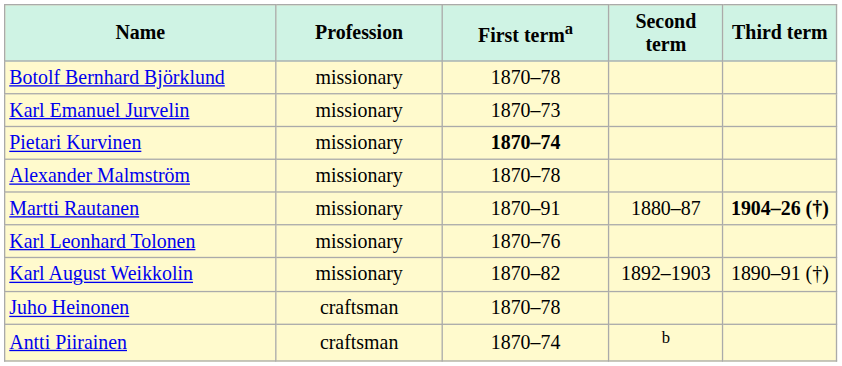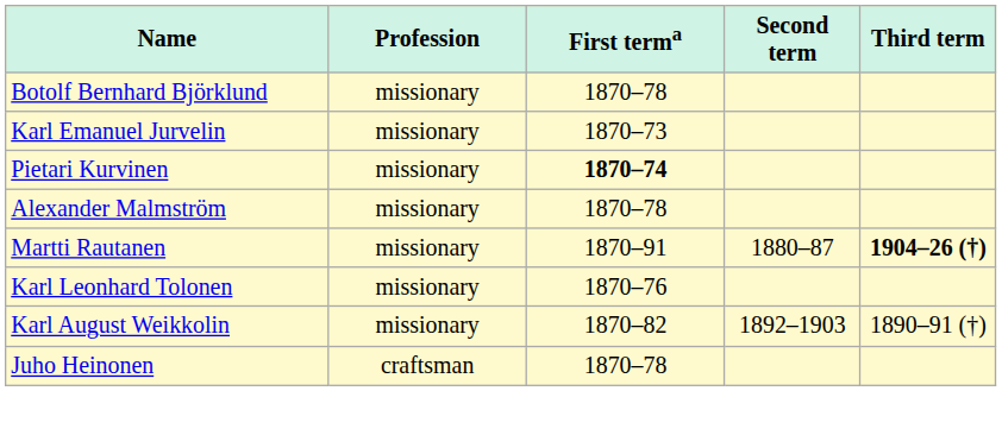- row: Antti Piirainen | craftsman | 1870–74 | b
